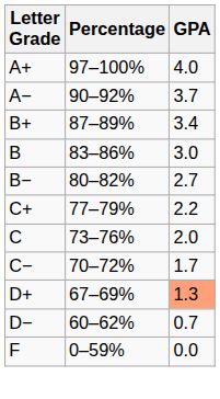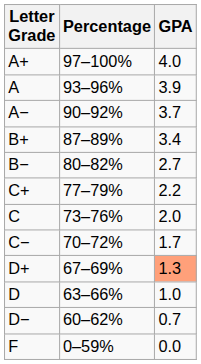+ row: A | 93–96% | 3.9
- row: B | 83–86% | 3.0
+ row: D | 63–66% | 1.0
